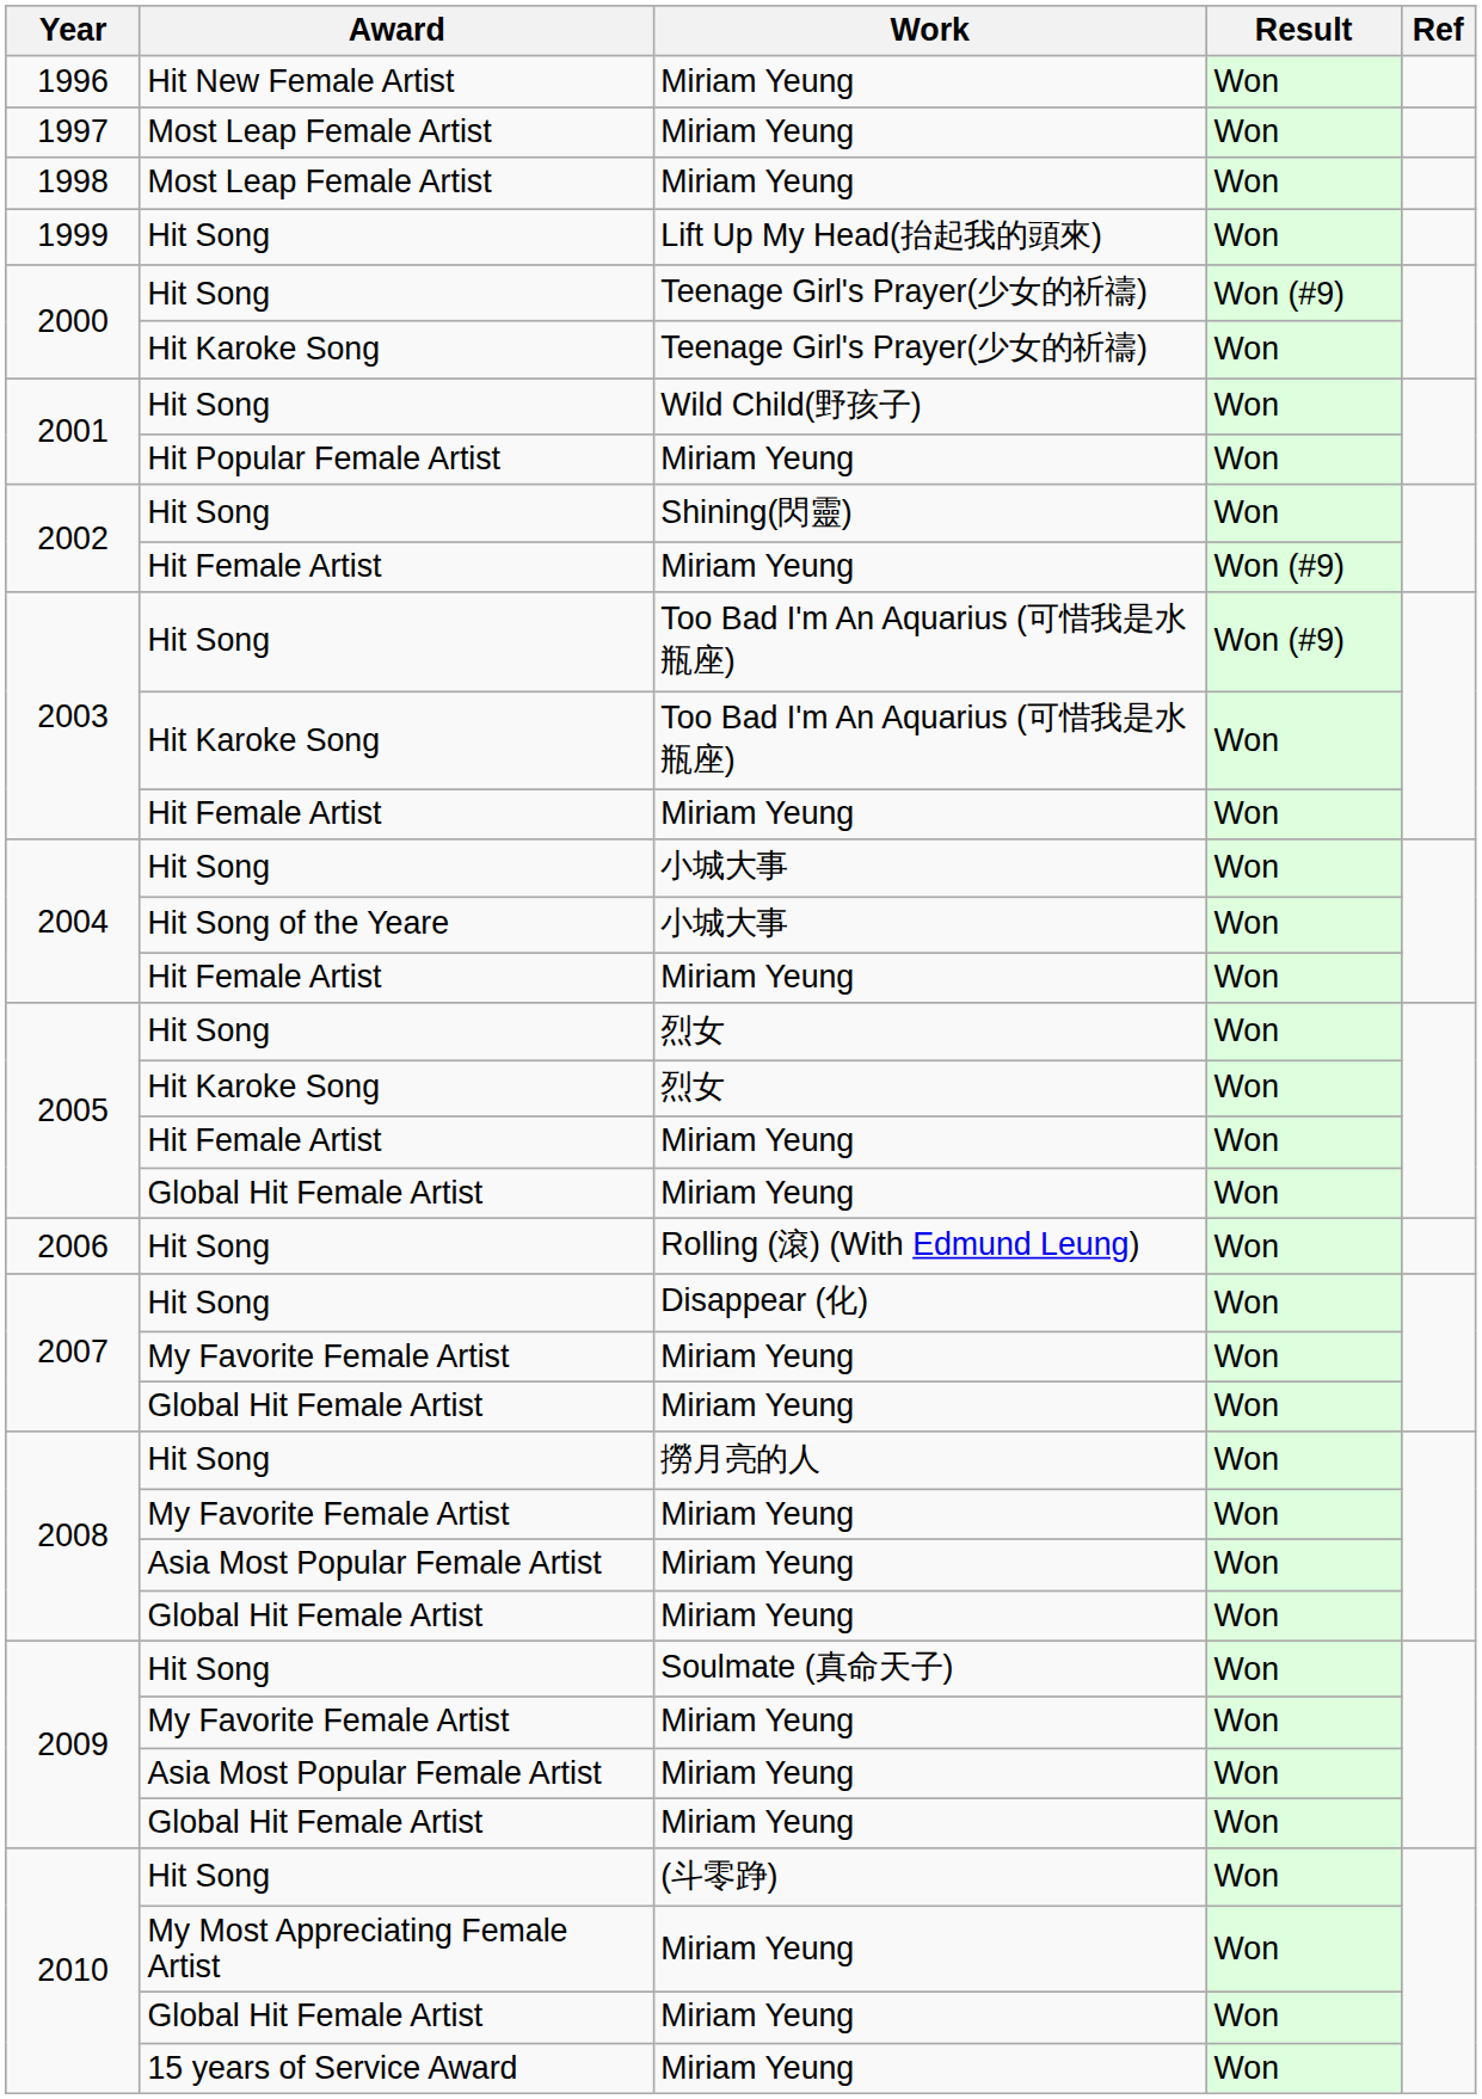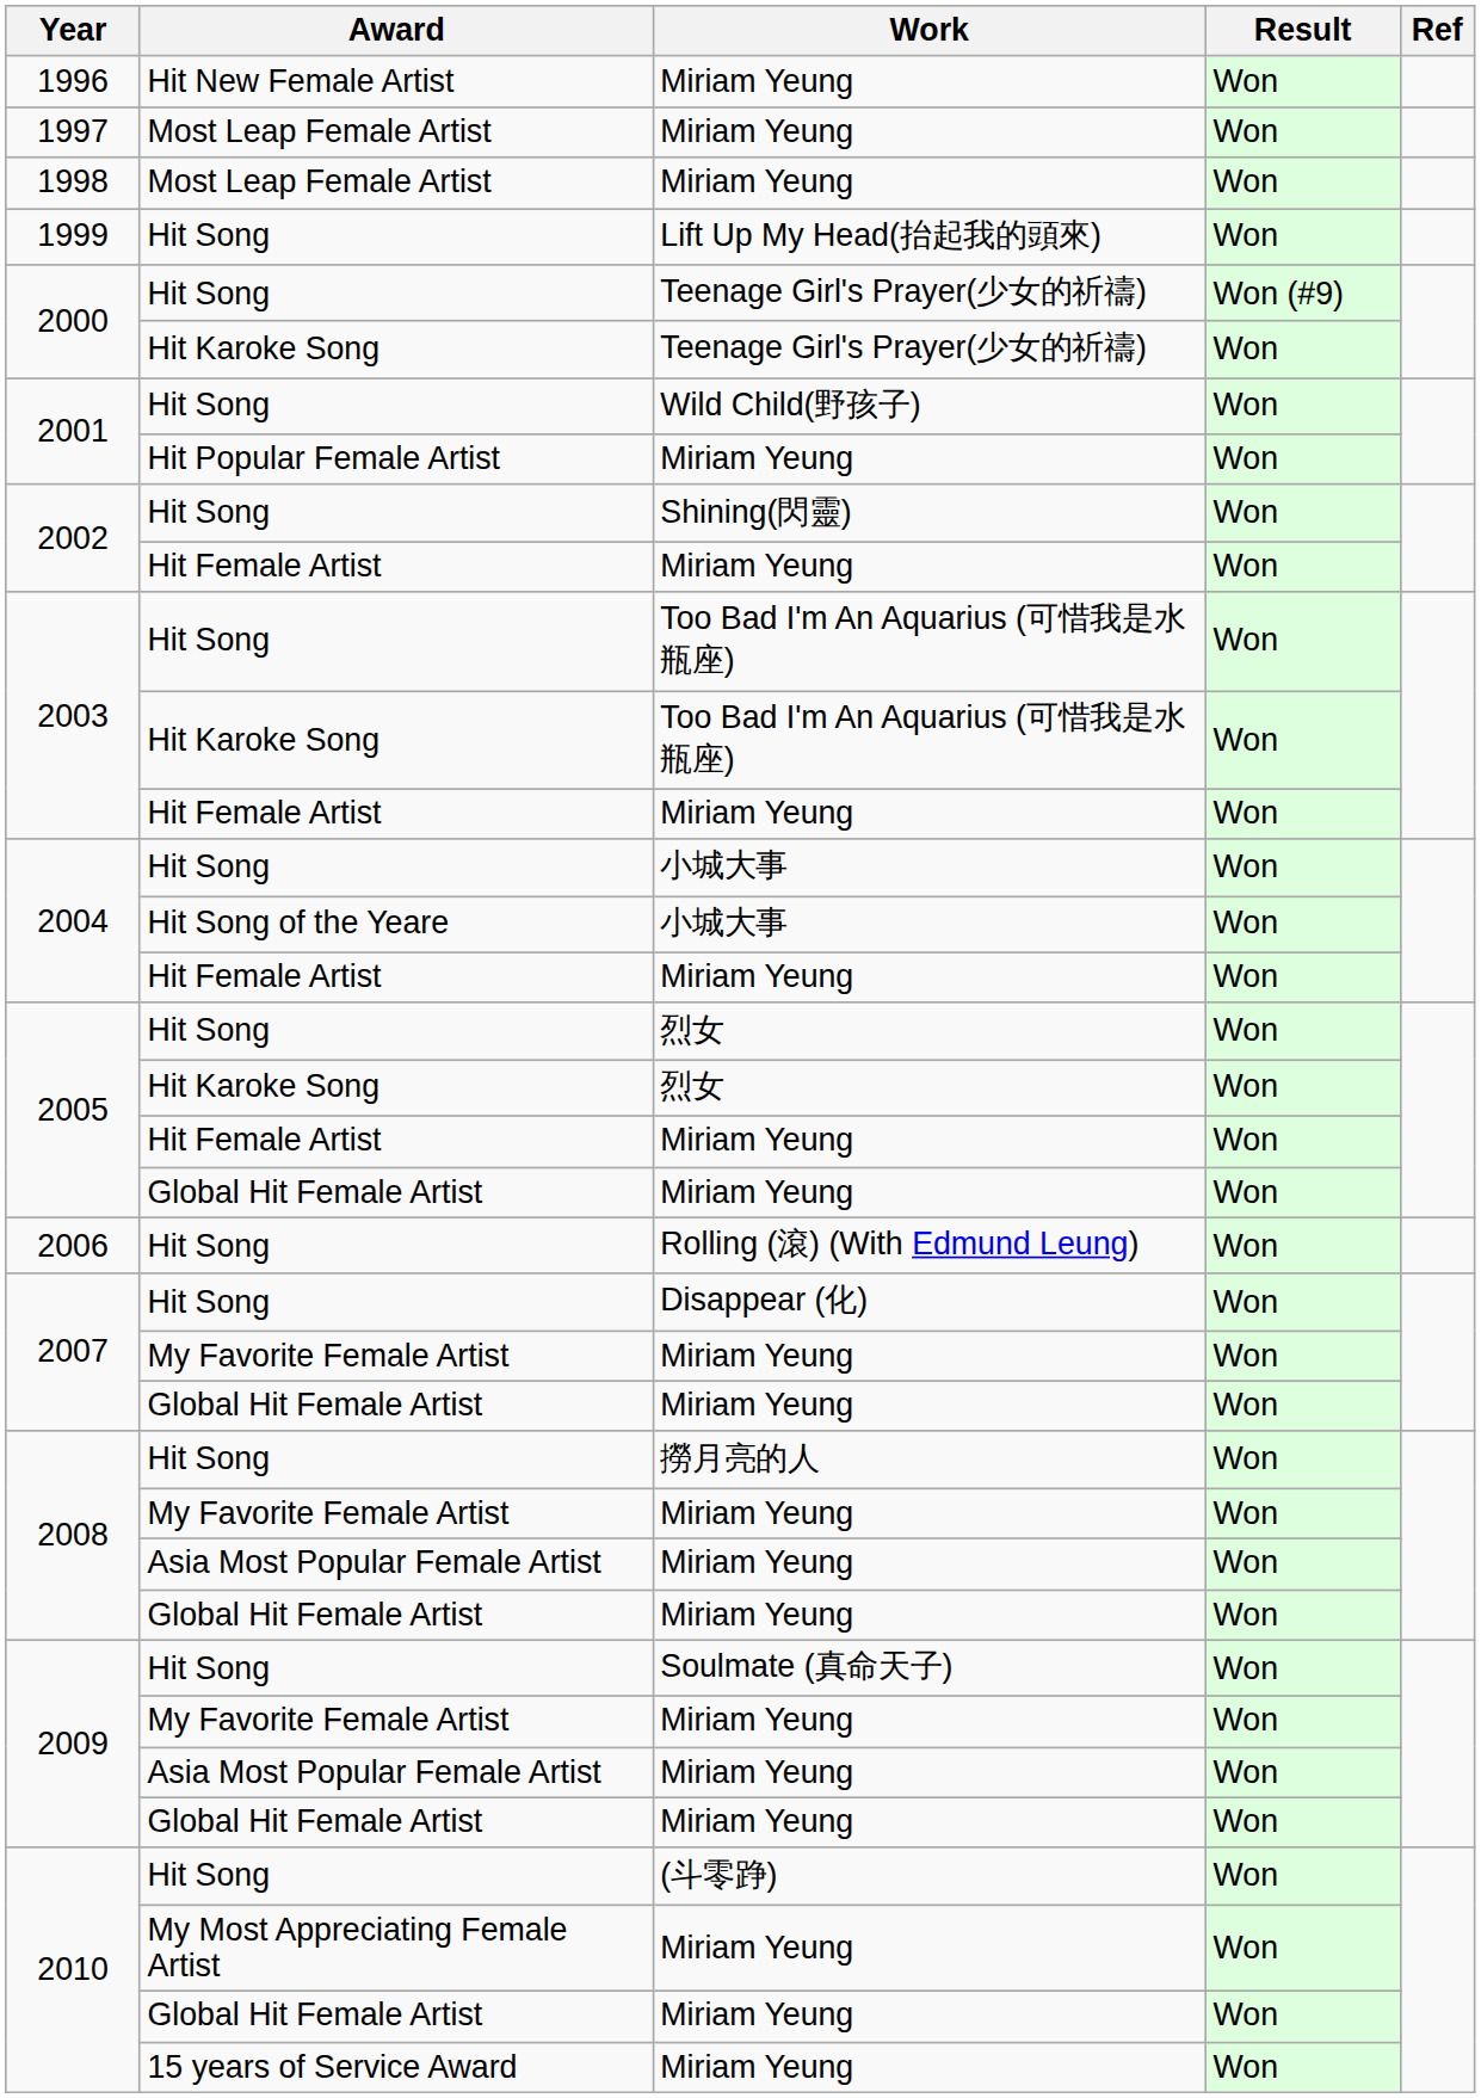2002 / Hit Female Artist | Result: Won (#9) -> Won
2003 / Hit Song | Result: Won (#9) -> Won
